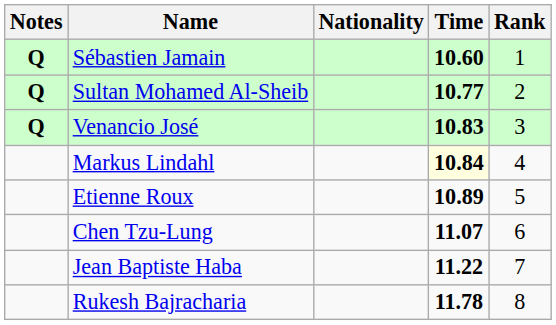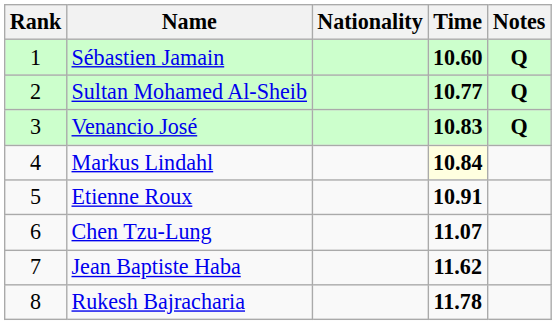columns swapped: Rank <-> Notes
Etienne Roux | Time: 10.89 -> 10.91
Jean Baptiste Haba | Time: 11.22 -> 11.62
